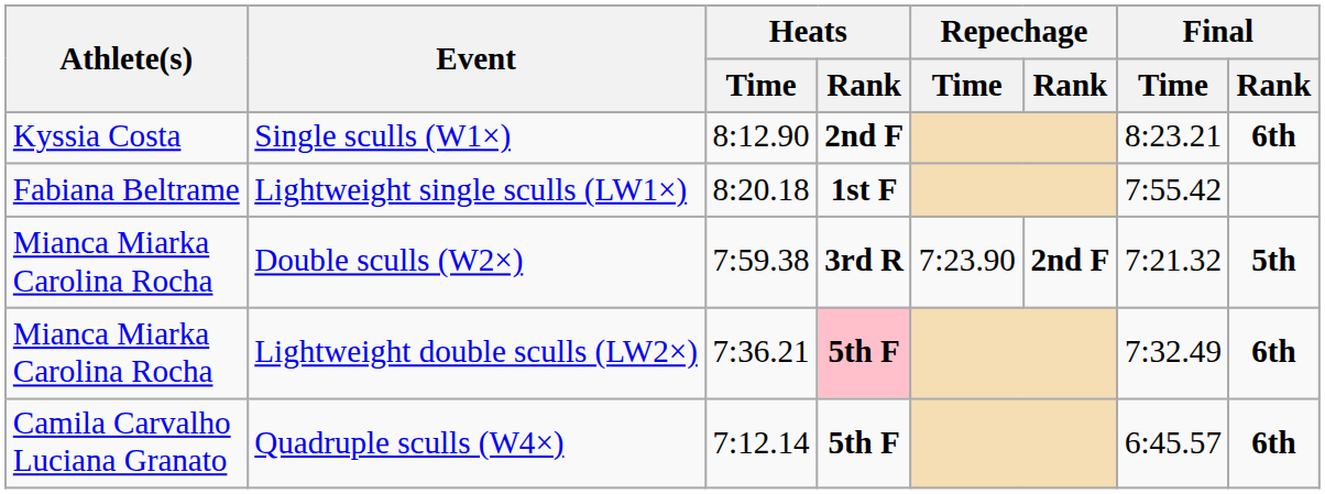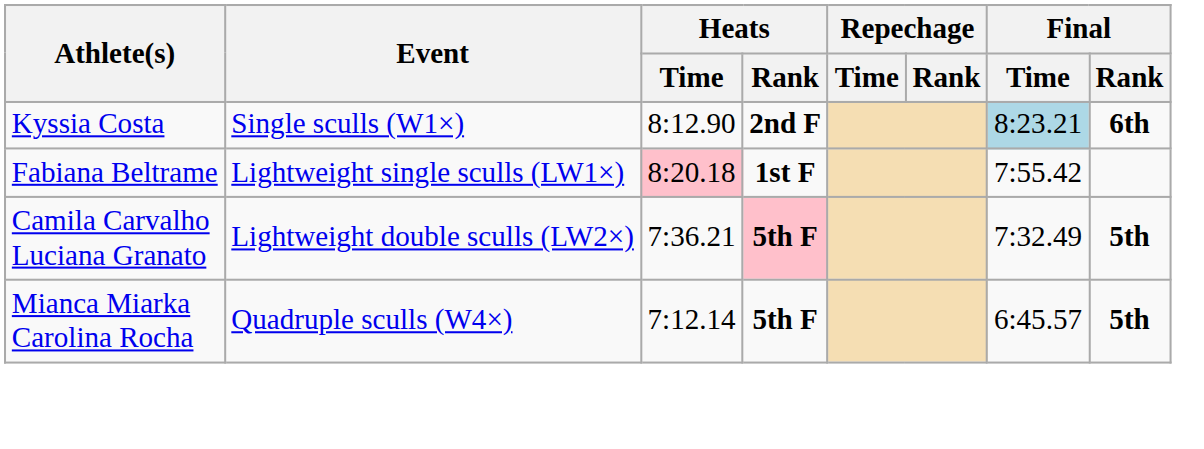Single sculls (W1×) | Final / Time: no background -> lightblue background
Lightweight single sculls (LW1×) | Heats / Time: no background -> pink background
- row: Mianca Miarka Carolina Rocha | Double sculls (W2×) | 7:59.38 | 3rd R | 7:23.90 | 2nd F | 7:21.32 | 5th
Lightweight double sculls (LW2×) | Athlete(s): Mianca Miarka Carolina Rocha -> Camila Carvalho Luciana Granato
Lightweight double sculls (LW2×) | Final / Rank: 6th -> 5th
Quadruple sculls (W4×) | Athlete(s): Camila Carvalho Luciana Granato -> Mianca Miarka Carolina Rocha
Quadruple sculls (W4×) | Final / Rank: 6th -> 5th
